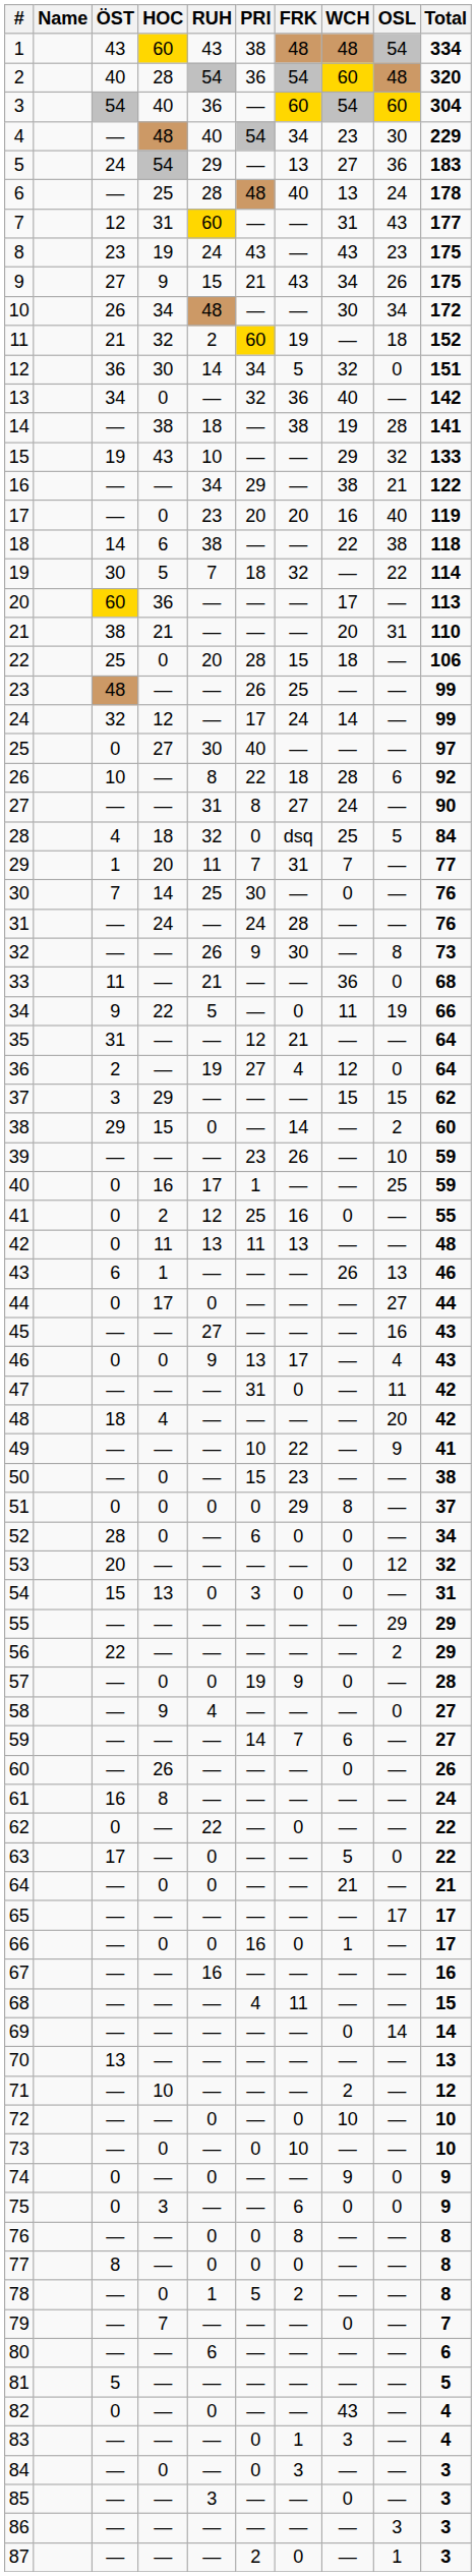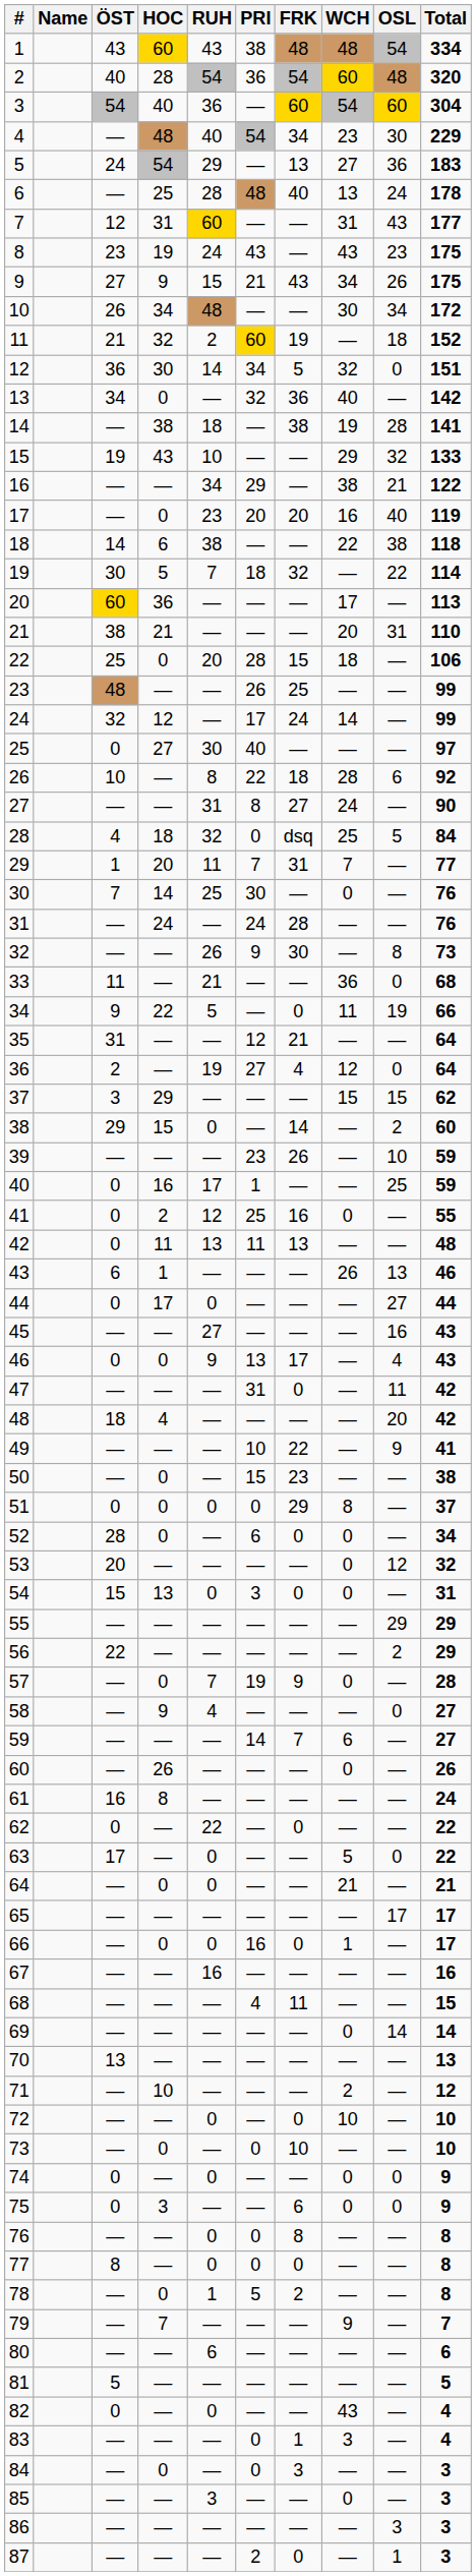57 | RUH: 0 -> 7
74 | WCH: 9 -> 0
79 | WCH: 0 -> 9
